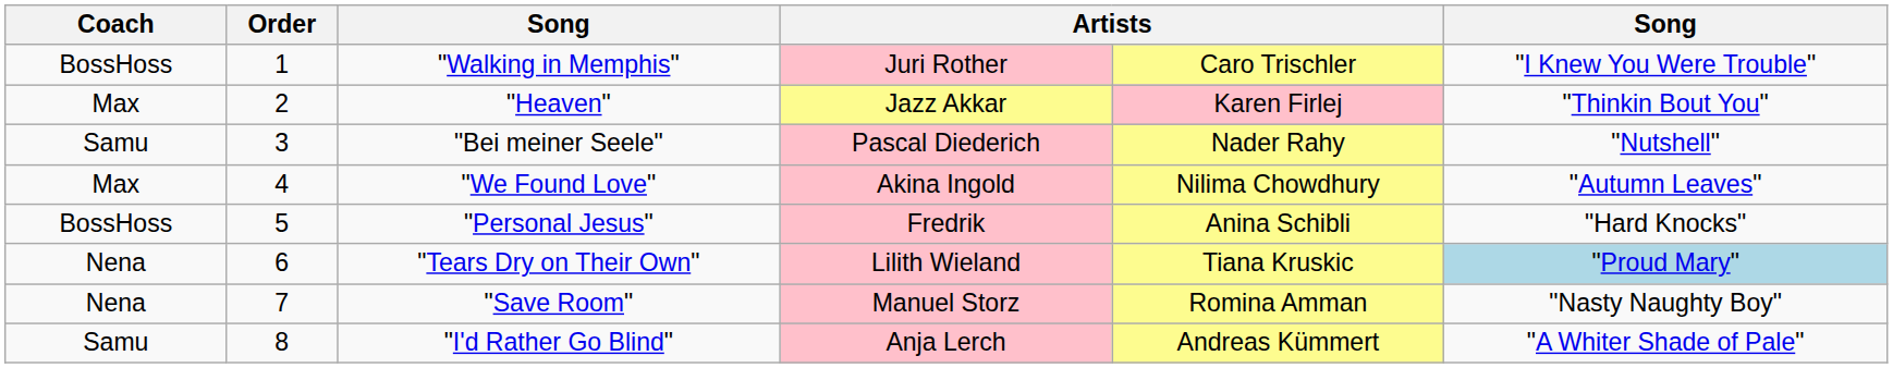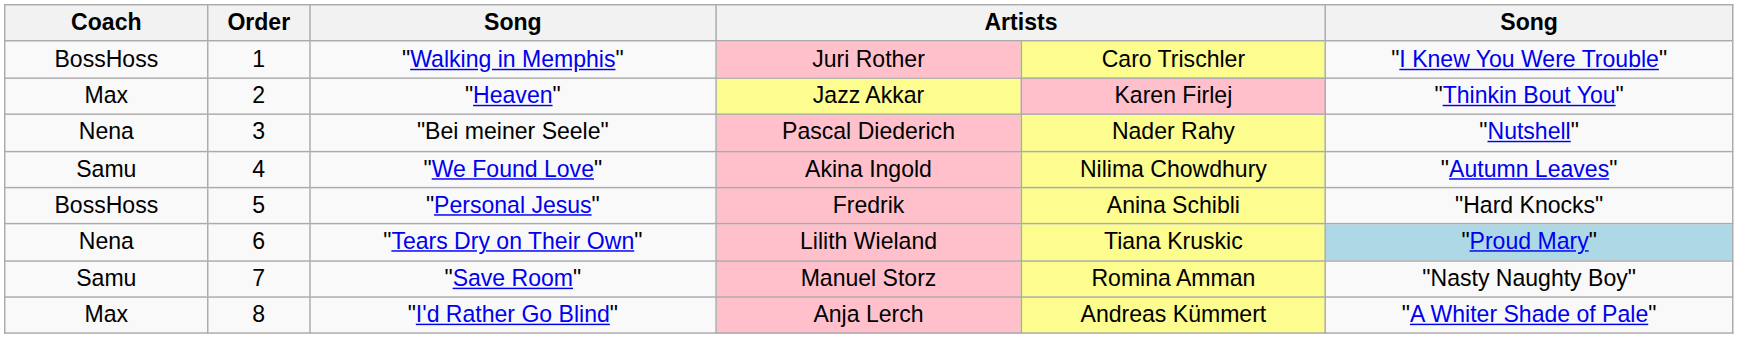"Bei meiner Seele" | Coach: Samu -> Nena
"We Found Love" | Coach: Max -> Samu
"Save Room" | Coach: Nena -> Samu
"I'd Rather Go Blind" | Coach: Samu -> Max
